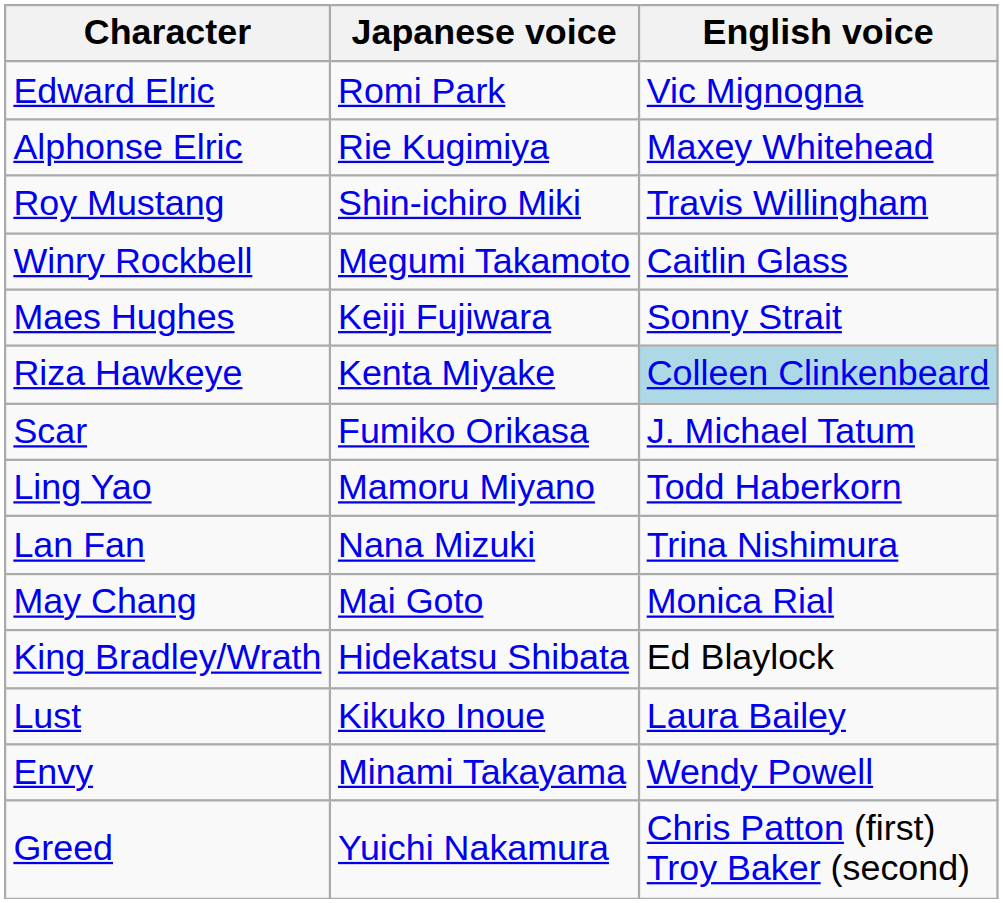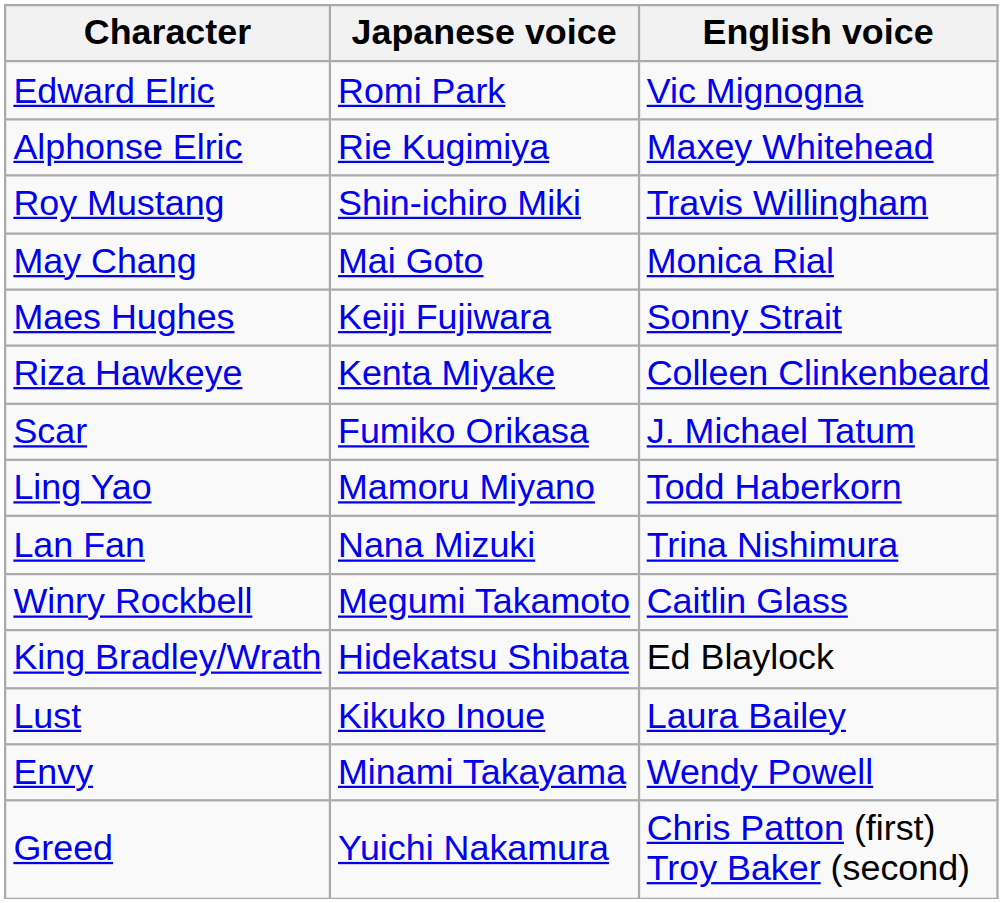rows swapped: Winry Rockbell <-> May Chang
Riza Hawkeye | English voice: lightblue background -> no background
